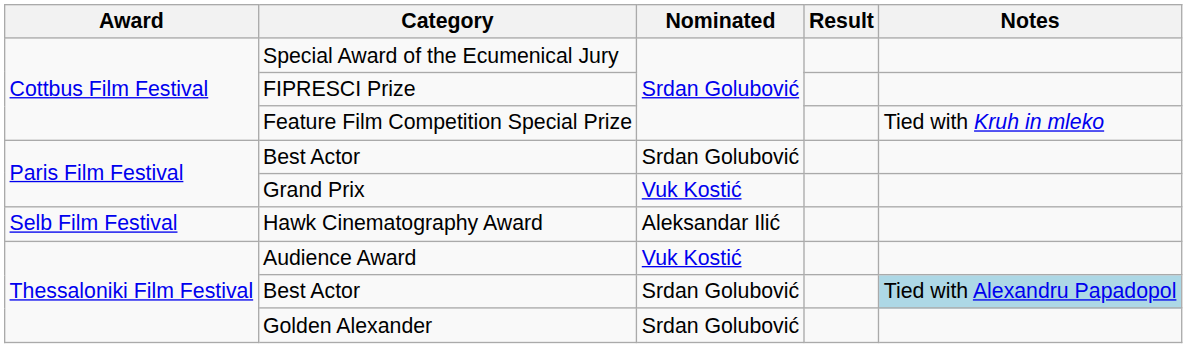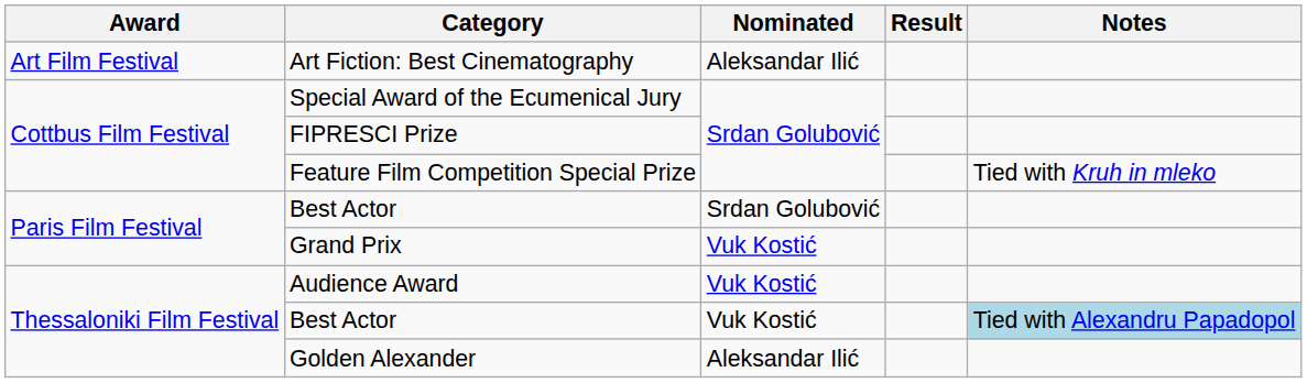+ row: Art Film Festival | Art Fiction: Best Cinematography | Aleksandar Ilić
- row: Selb Film Festival | Hawk Cinematography Award | Aleksandar Ilić
Thessaloniki Film Festival / Best Actor | Nominated: Srdan Golubović -> Vuk Kostić
Golden Alexander | Nominated: Srdan Golubović -> Aleksandar Ilić
